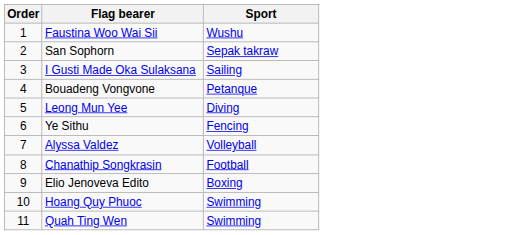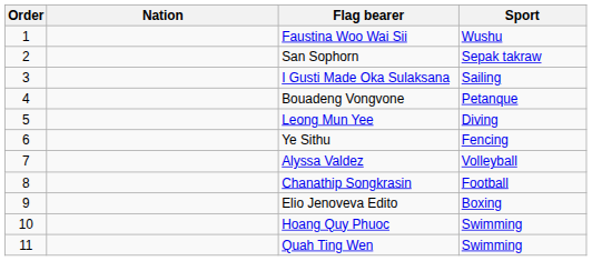+ column: Nation
